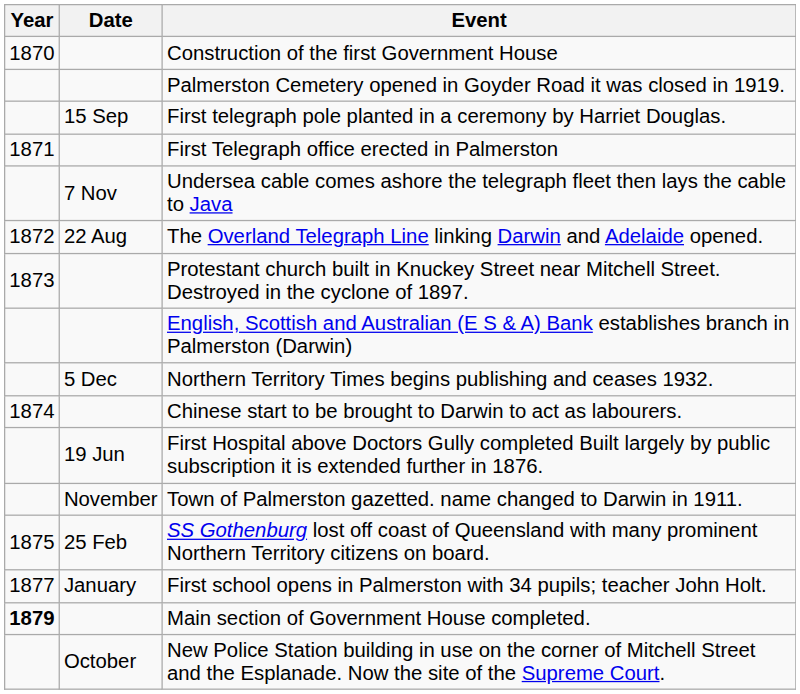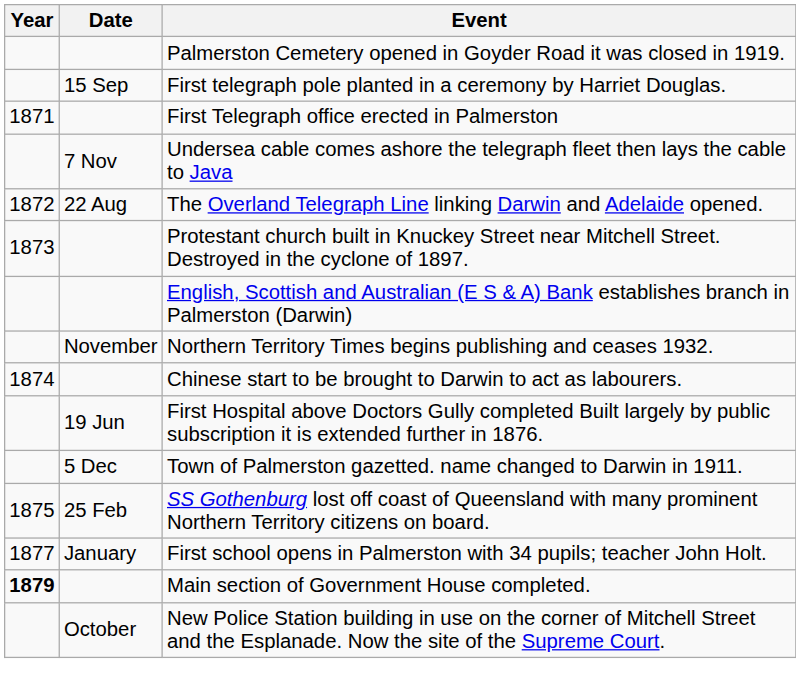- row: 1870 | Construction of the first Government House
Northern Territory Times begins publishing and ceases 1932. | Date: 5 Dec -> November
Town of Palmerston gazetted. name changed to Darwin in 1911. | Date: November -> 5 Dec
